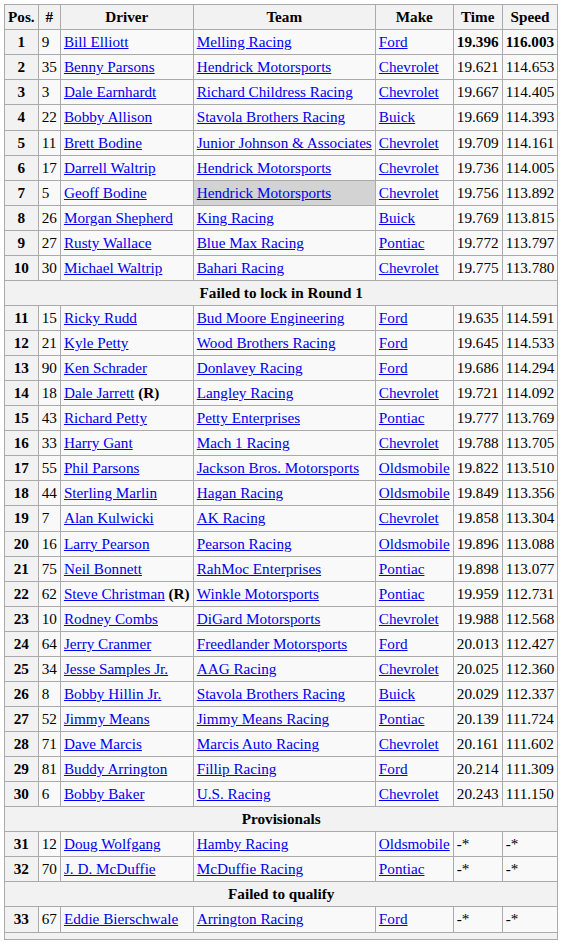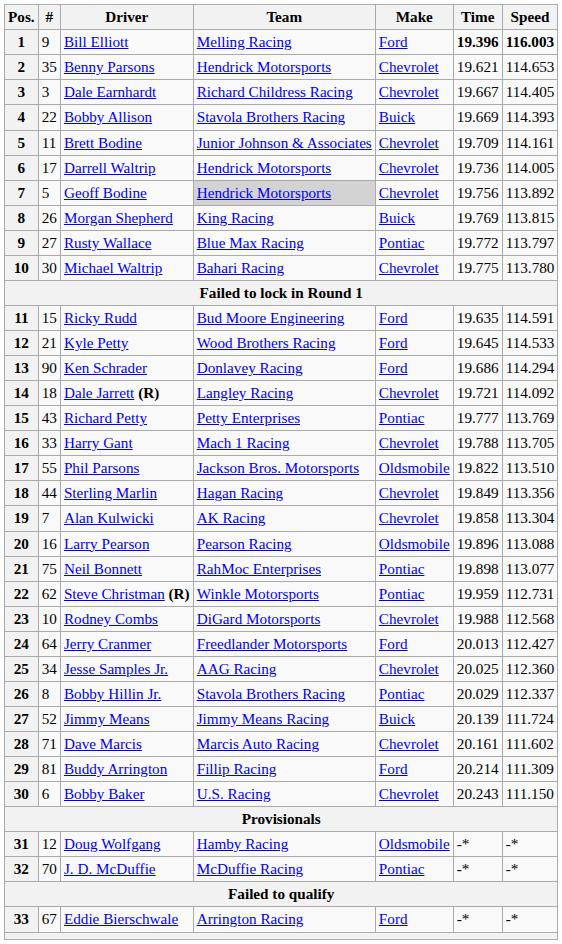Sterling Marlin | Make: Oldsmobile -> Chevrolet
Bobby Hillin Jr. | Make: Buick -> Pontiac
Jimmy Means | Make: Pontiac -> Buick
